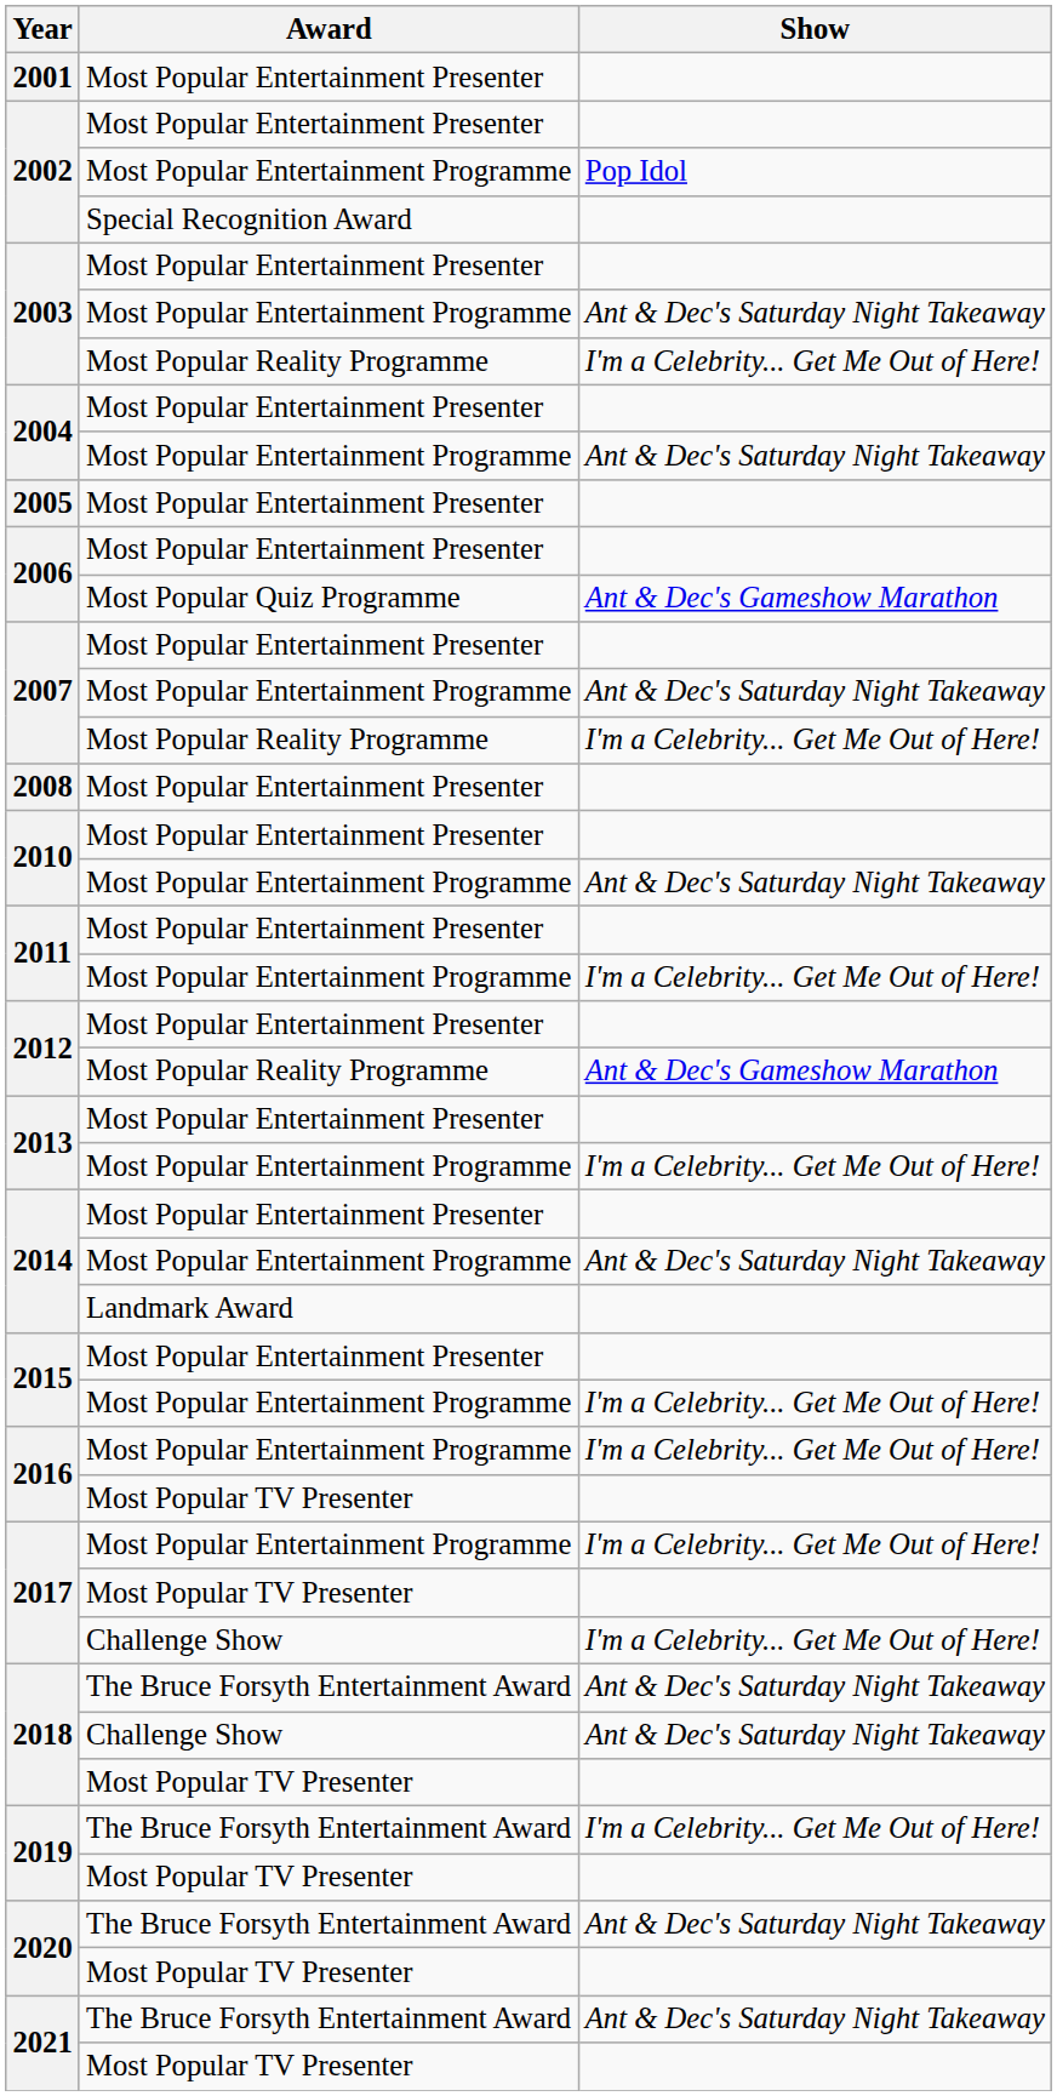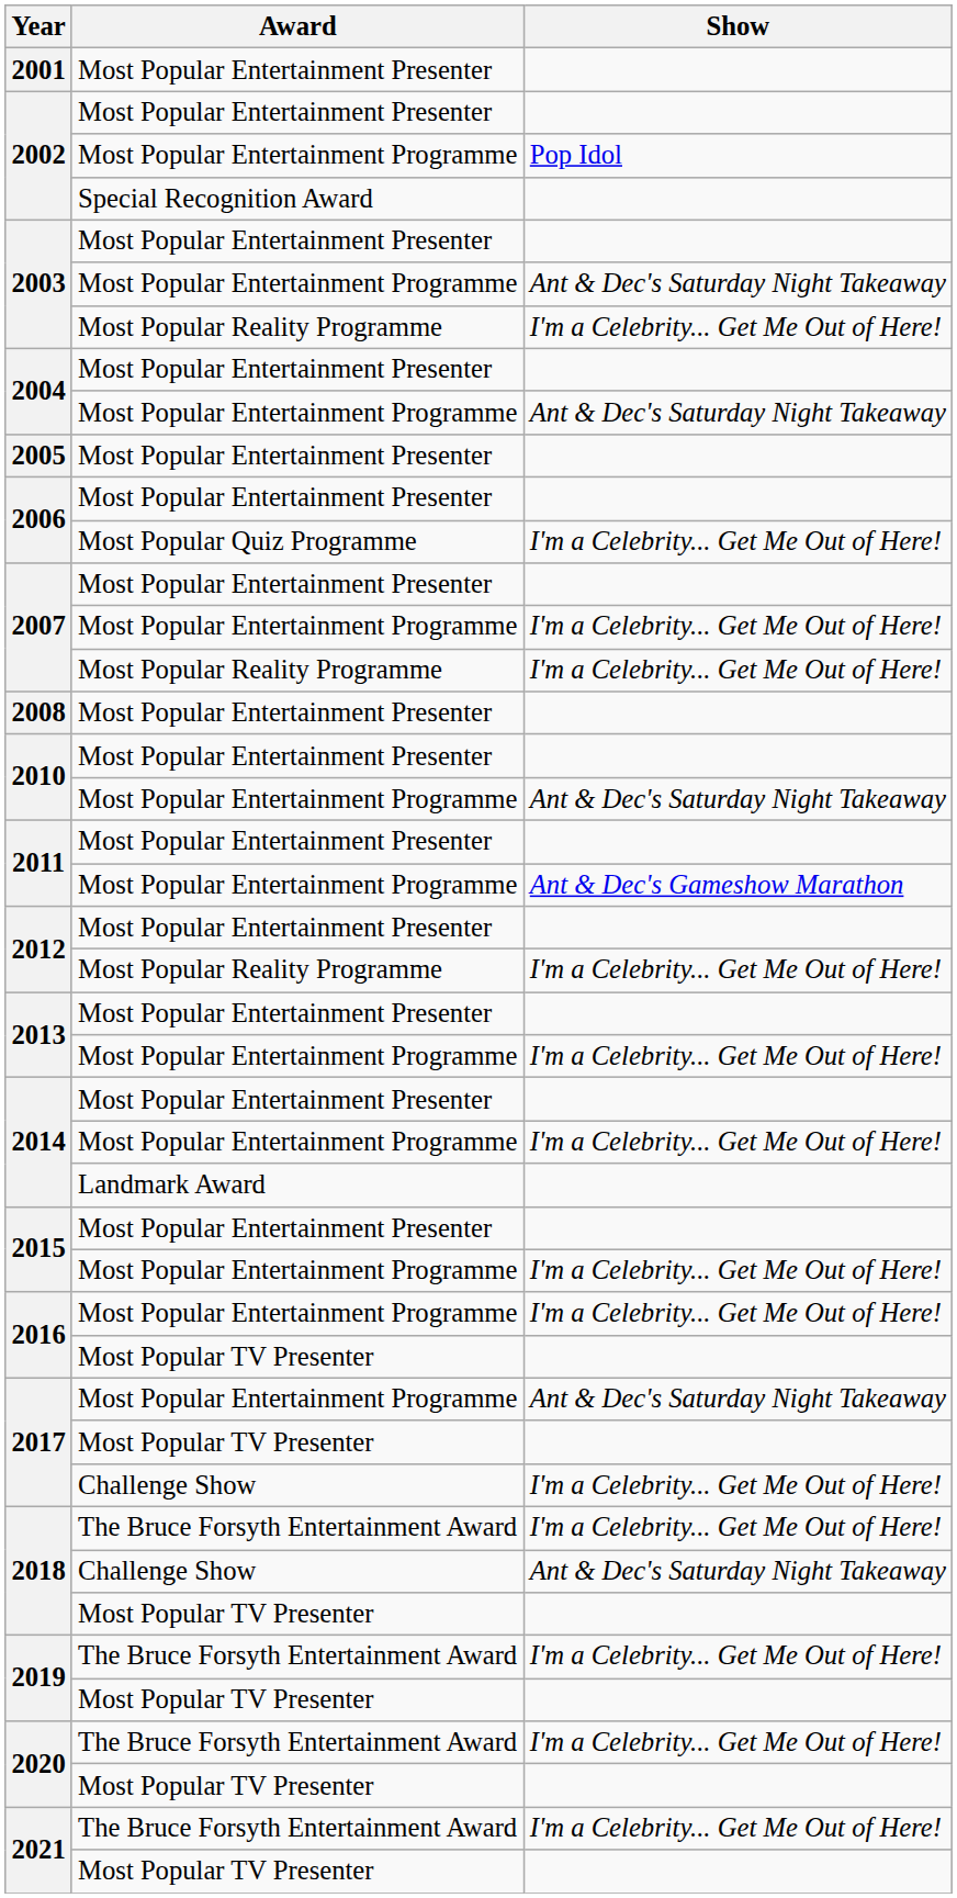2006 / Most Popular Quiz Programme | Show: Ant & Dec's Gameshow Marathon -> I'm a Celebrity... Get Me Out of Here!
2007 / Most Popular Entertainment Programme | Show: Ant & Dec's Saturday Night Takeaway -> I'm a Celebrity... Get Me Out of Here!
2011 / Most Popular Entertainment Programme | Show: I'm a Celebrity... Get Me Out of Here! -> Ant & Dec's Gameshow Marathon
2012 / Most Popular Reality Programme | Show: Ant & Dec's Gameshow Marathon -> I'm a Celebrity... Get Me Out of Here!
2014 / Most Popular Entertainment Programme | Show: Ant & Dec's Saturday Night Takeaway -> I'm a Celebrity... Get Me Out of Here!
2017 / Most Popular Entertainment Programme | Show: I'm a Celebrity... Get Me Out of Here! -> Ant & Dec's Saturday Night Takeaway
2018 / The Bruce Forsyth Entertainment Award | Show: Ant & Dec's Saturday Night Takeaway -> I'm a Celebrity... Get Me Out of Here!
2020 / The Bruce Forsyth Entertainment Award | Show: Ant & Dec's Saturday Night Takeaway -> I'm a Celebrity... Get Me Out of Here!
2021 / The Bruce Forsyth Entertainment Award | Show: Ant & Dec's Saturday Night Takeaway -> I'm a Celebrity... Get Me Out of Here!
